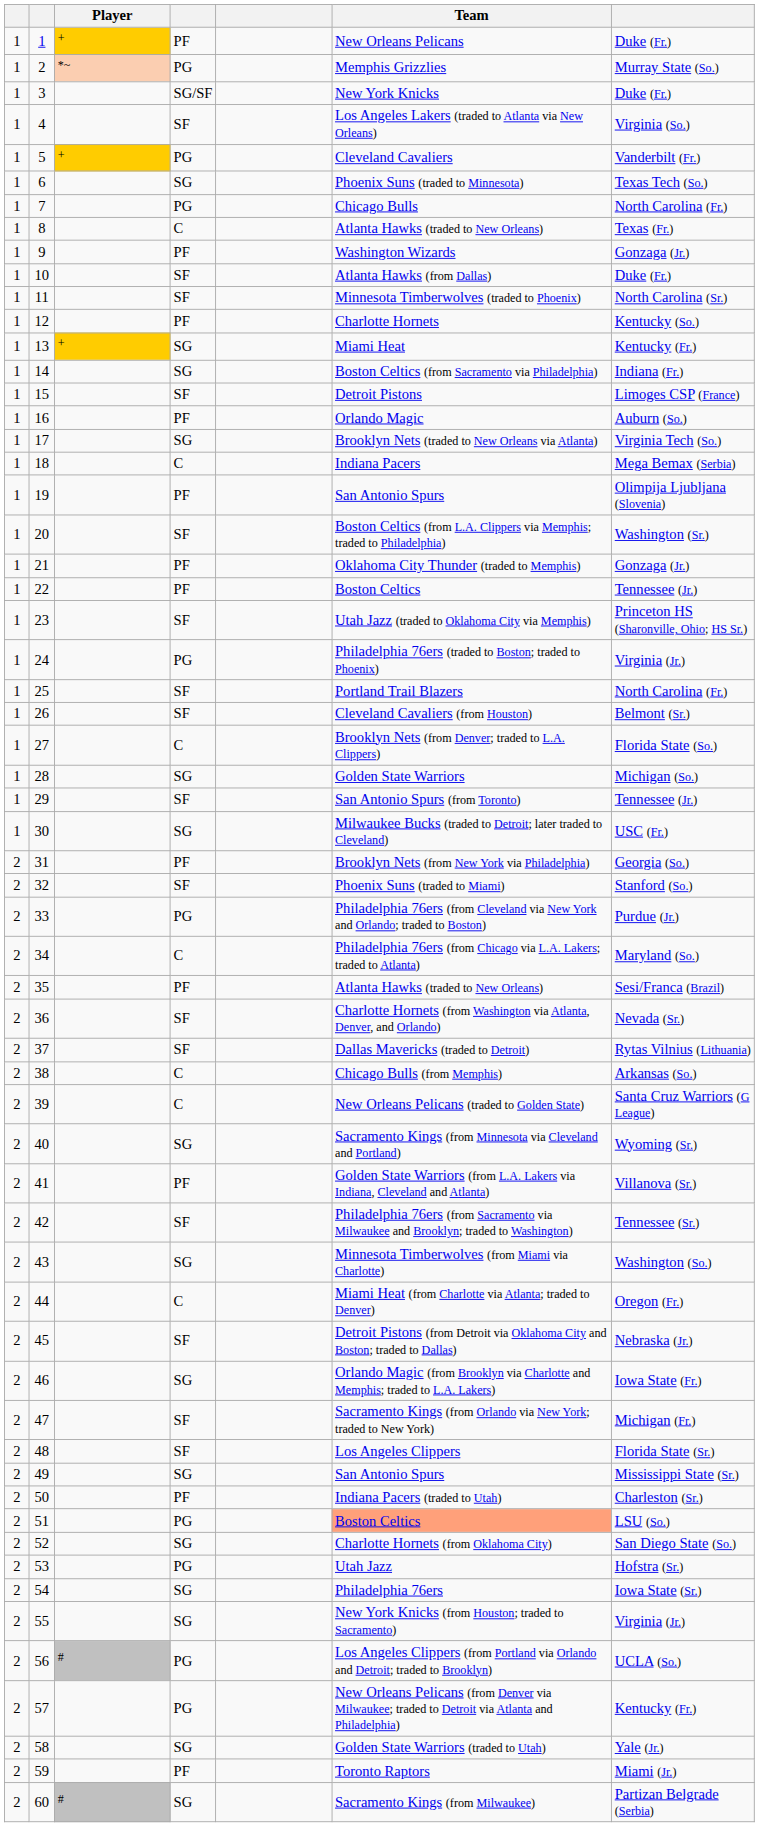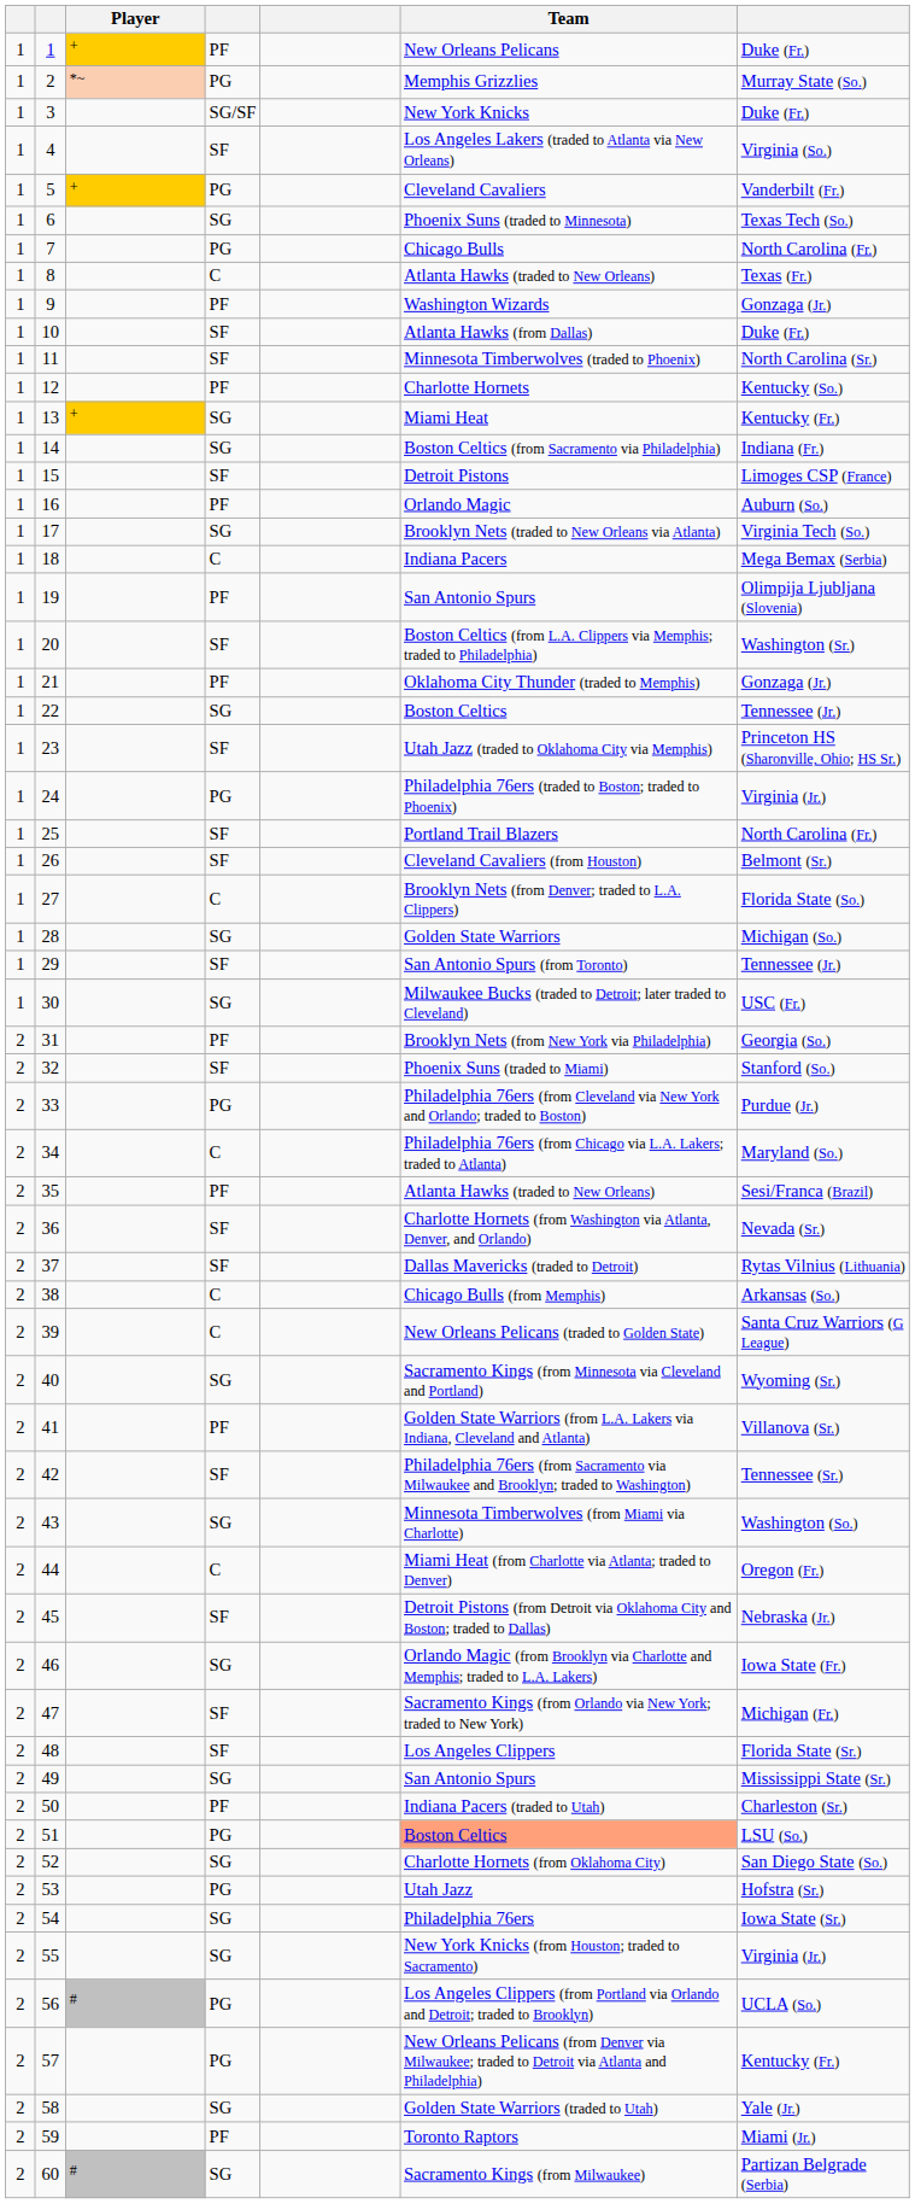22 | column 4: PF -> SG
